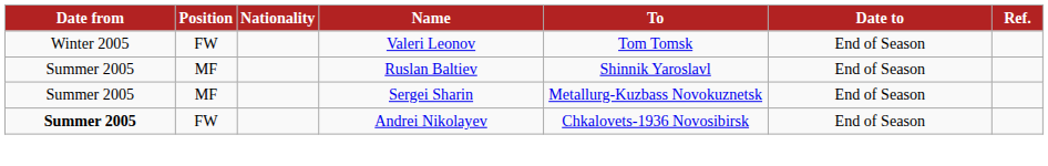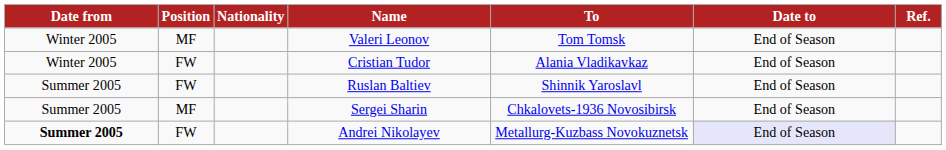Valeri Leonov | Position: FW -> MF
+ row: Winter 2005 | FW | Cristian Tudor | Alania Vladikavkaz | End of Season
Ruslan Baltiev | Position: MF -> FW
Sergei Sharin | To: Metallurg-Kuzbass Novokuznetsk -> Chkalovets-1936 Novosibirsk
Andrei Nikolayev | To: Chkalovets-1936 Novosibirsk -> Metallurg-Kuzbass Novokuznetsk
Andrei Nikolayev | Date to: no background -> lavender background
